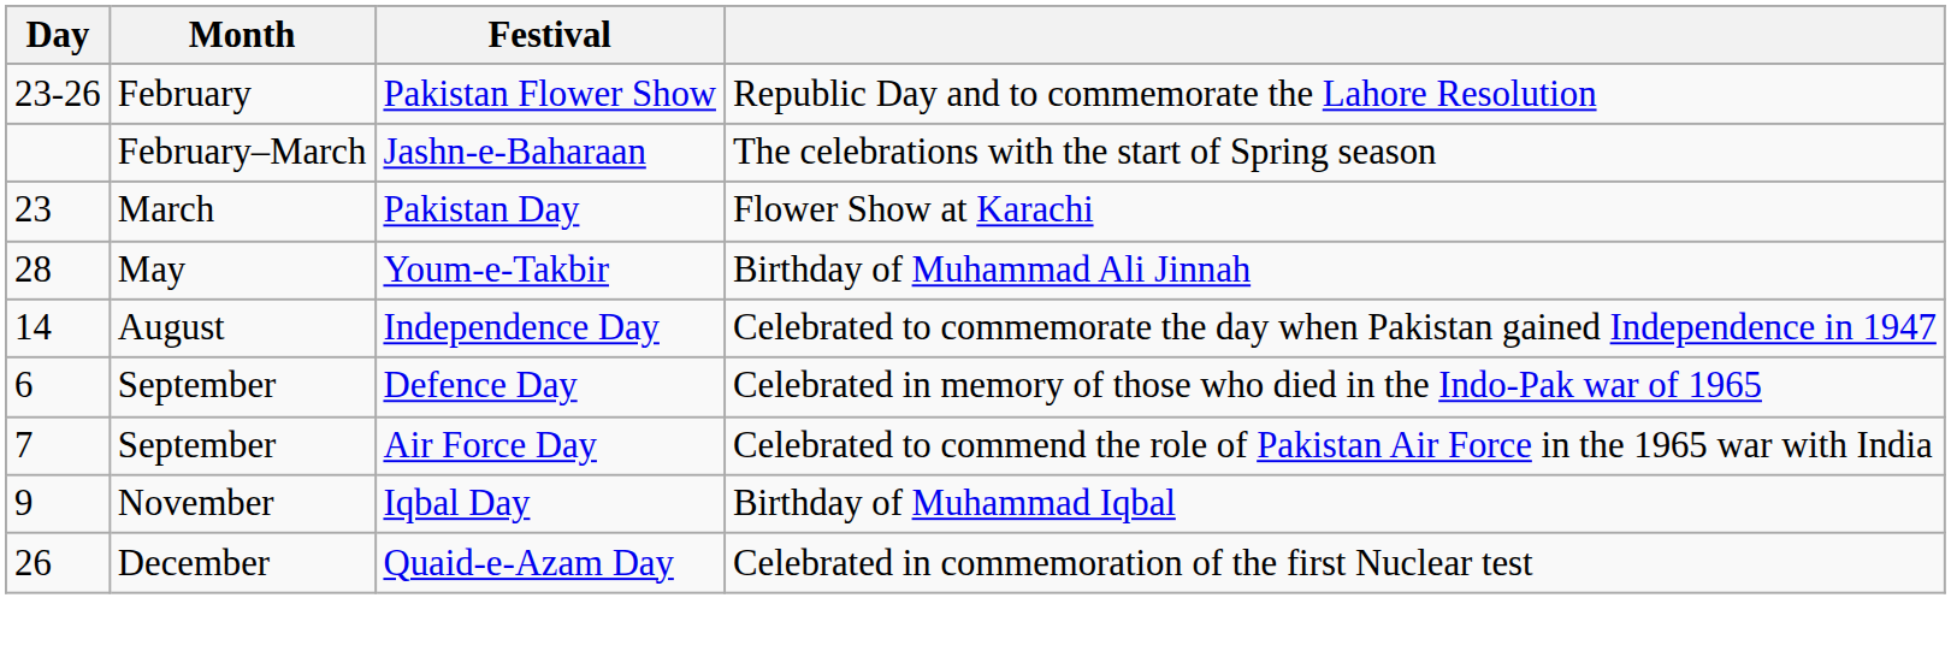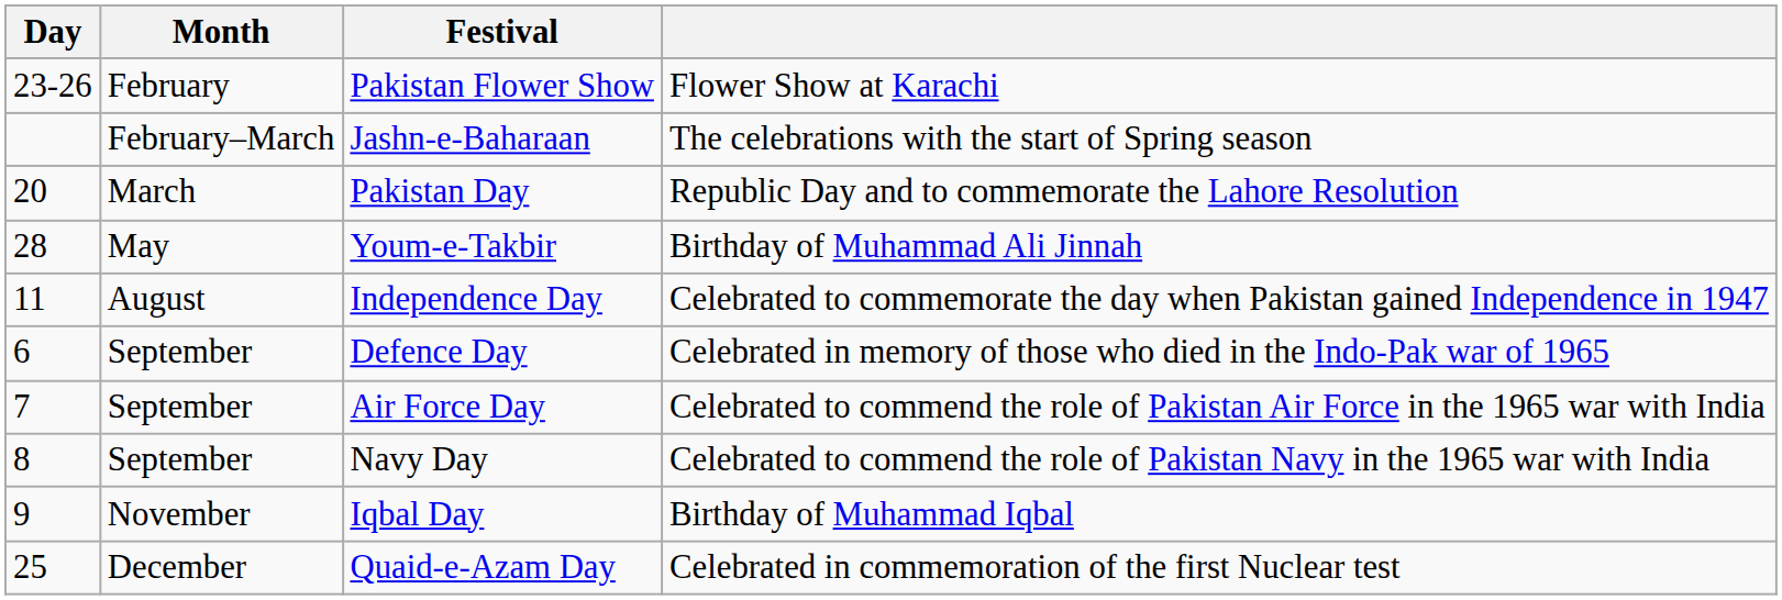Pakistan Flower Show | column 4: Republic Day and to commemorate the Lahore Resolution -> Flower Show at Karachi
Pakistan Day | Day: 23 -> 20
Pakistan Day | column 4: Flower Show at Karachi -> Republic Day and to commemorate the Lahore Resolution
Independence Day | Day: 14 -> 11
+ row: 8 | September | Navy Day | Celebrated to commend the role of Pakistan Navy in the 1965 war with India
Quaid-e-Azam Day | Day: 26 -> 25
